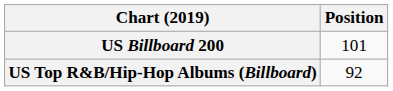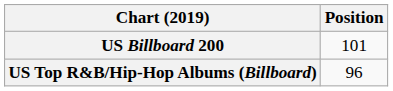US Top R&B/Hip-Hop Albums (Billboard) | Position: 92 -> 96
